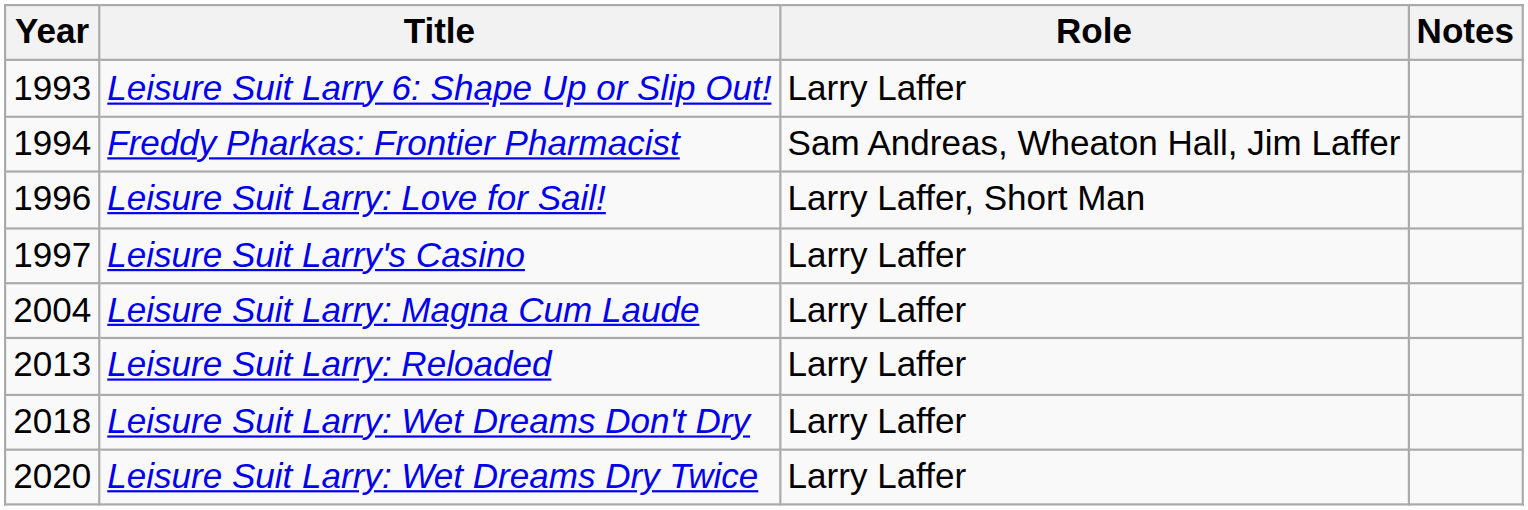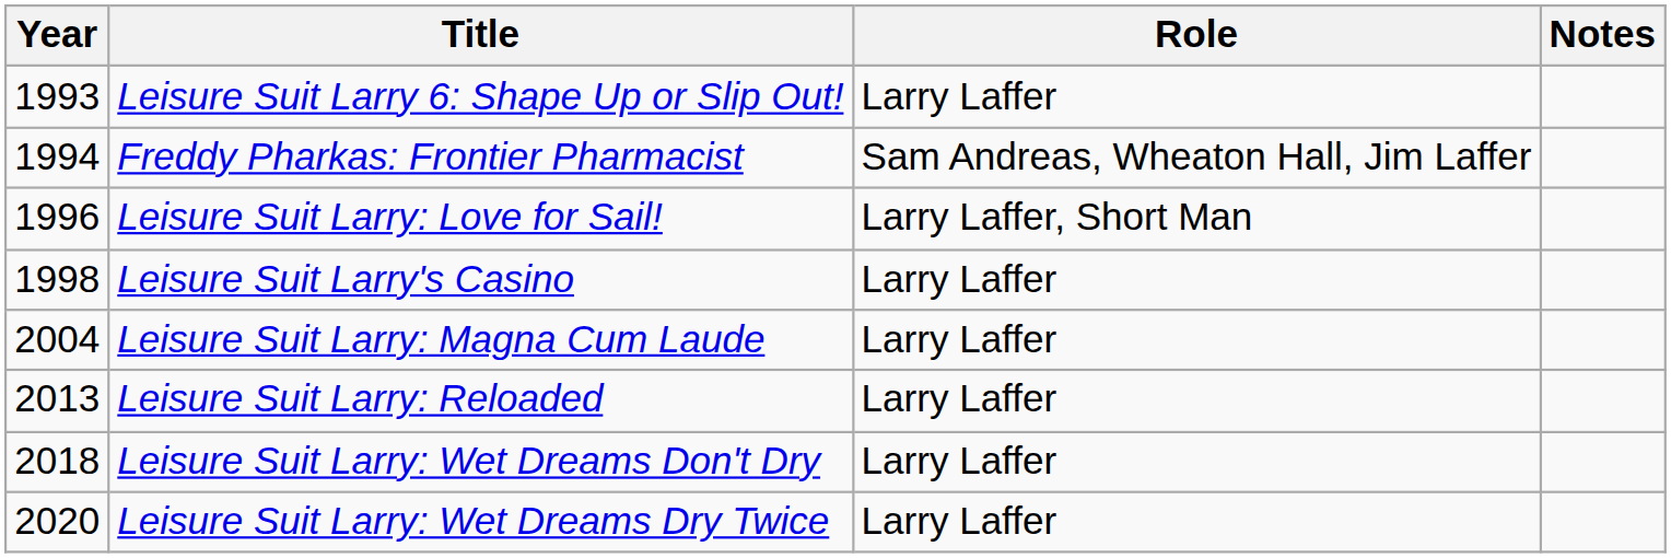Leisure Suit Larry's Casino | Year: 1997 -> 1998
